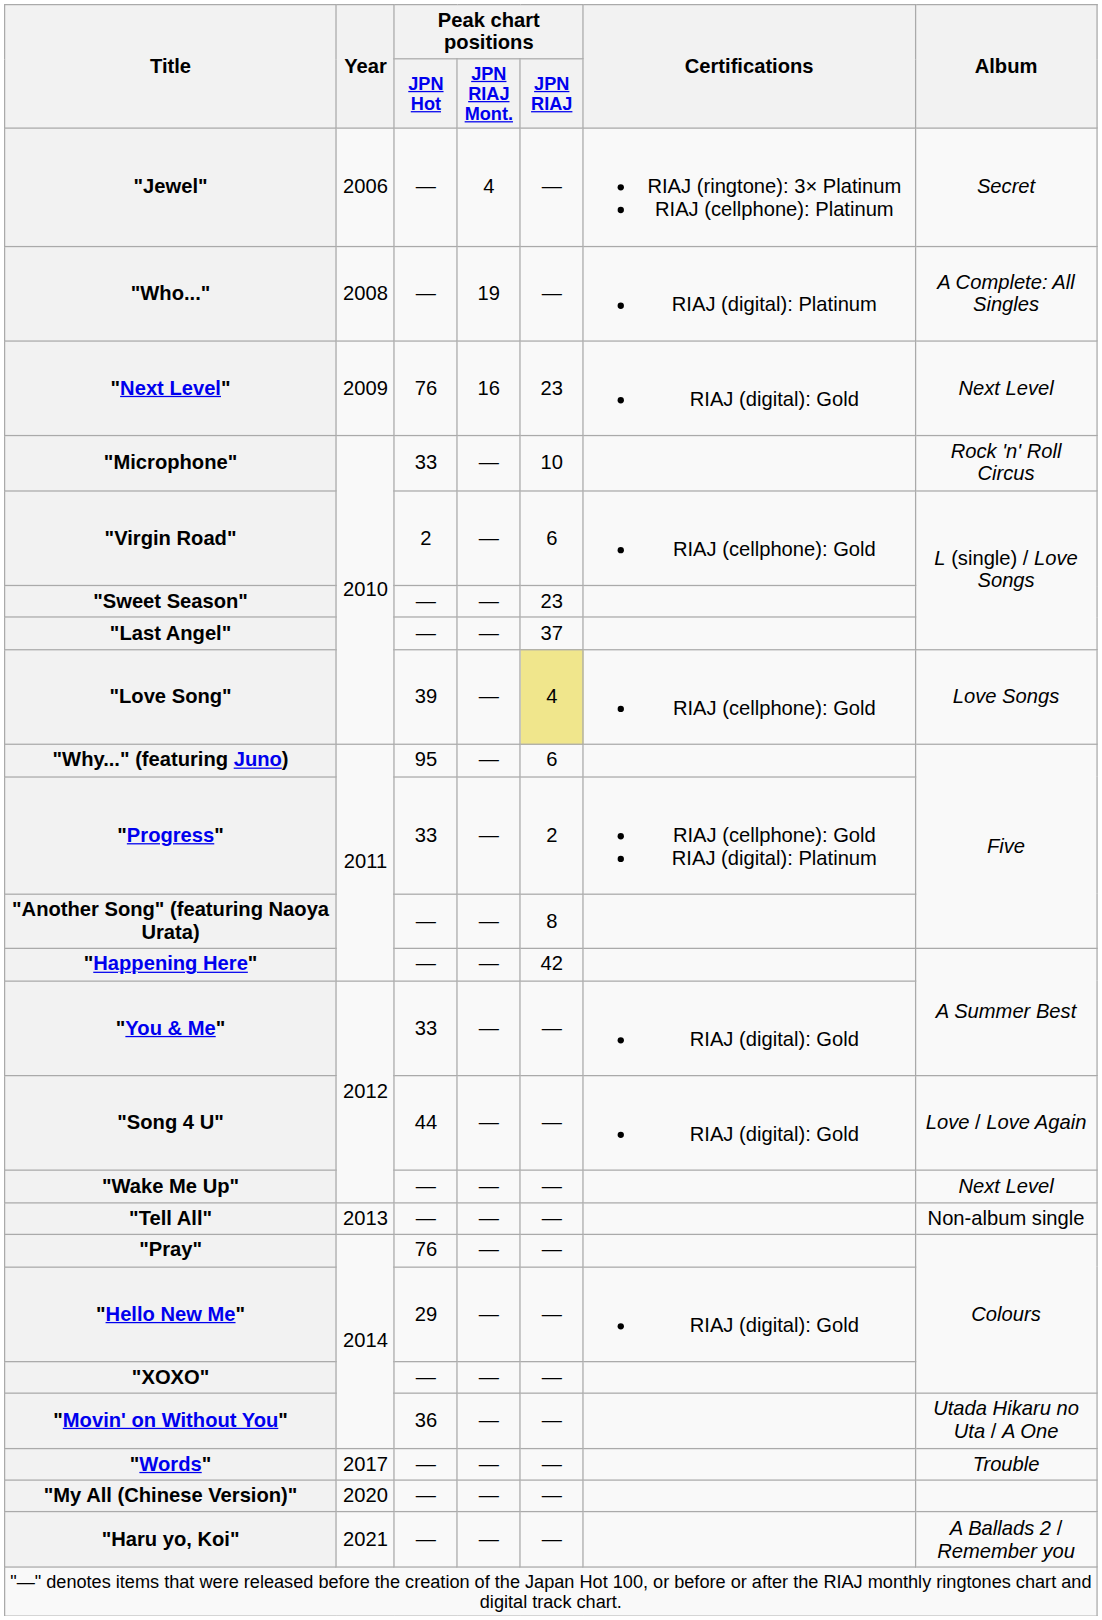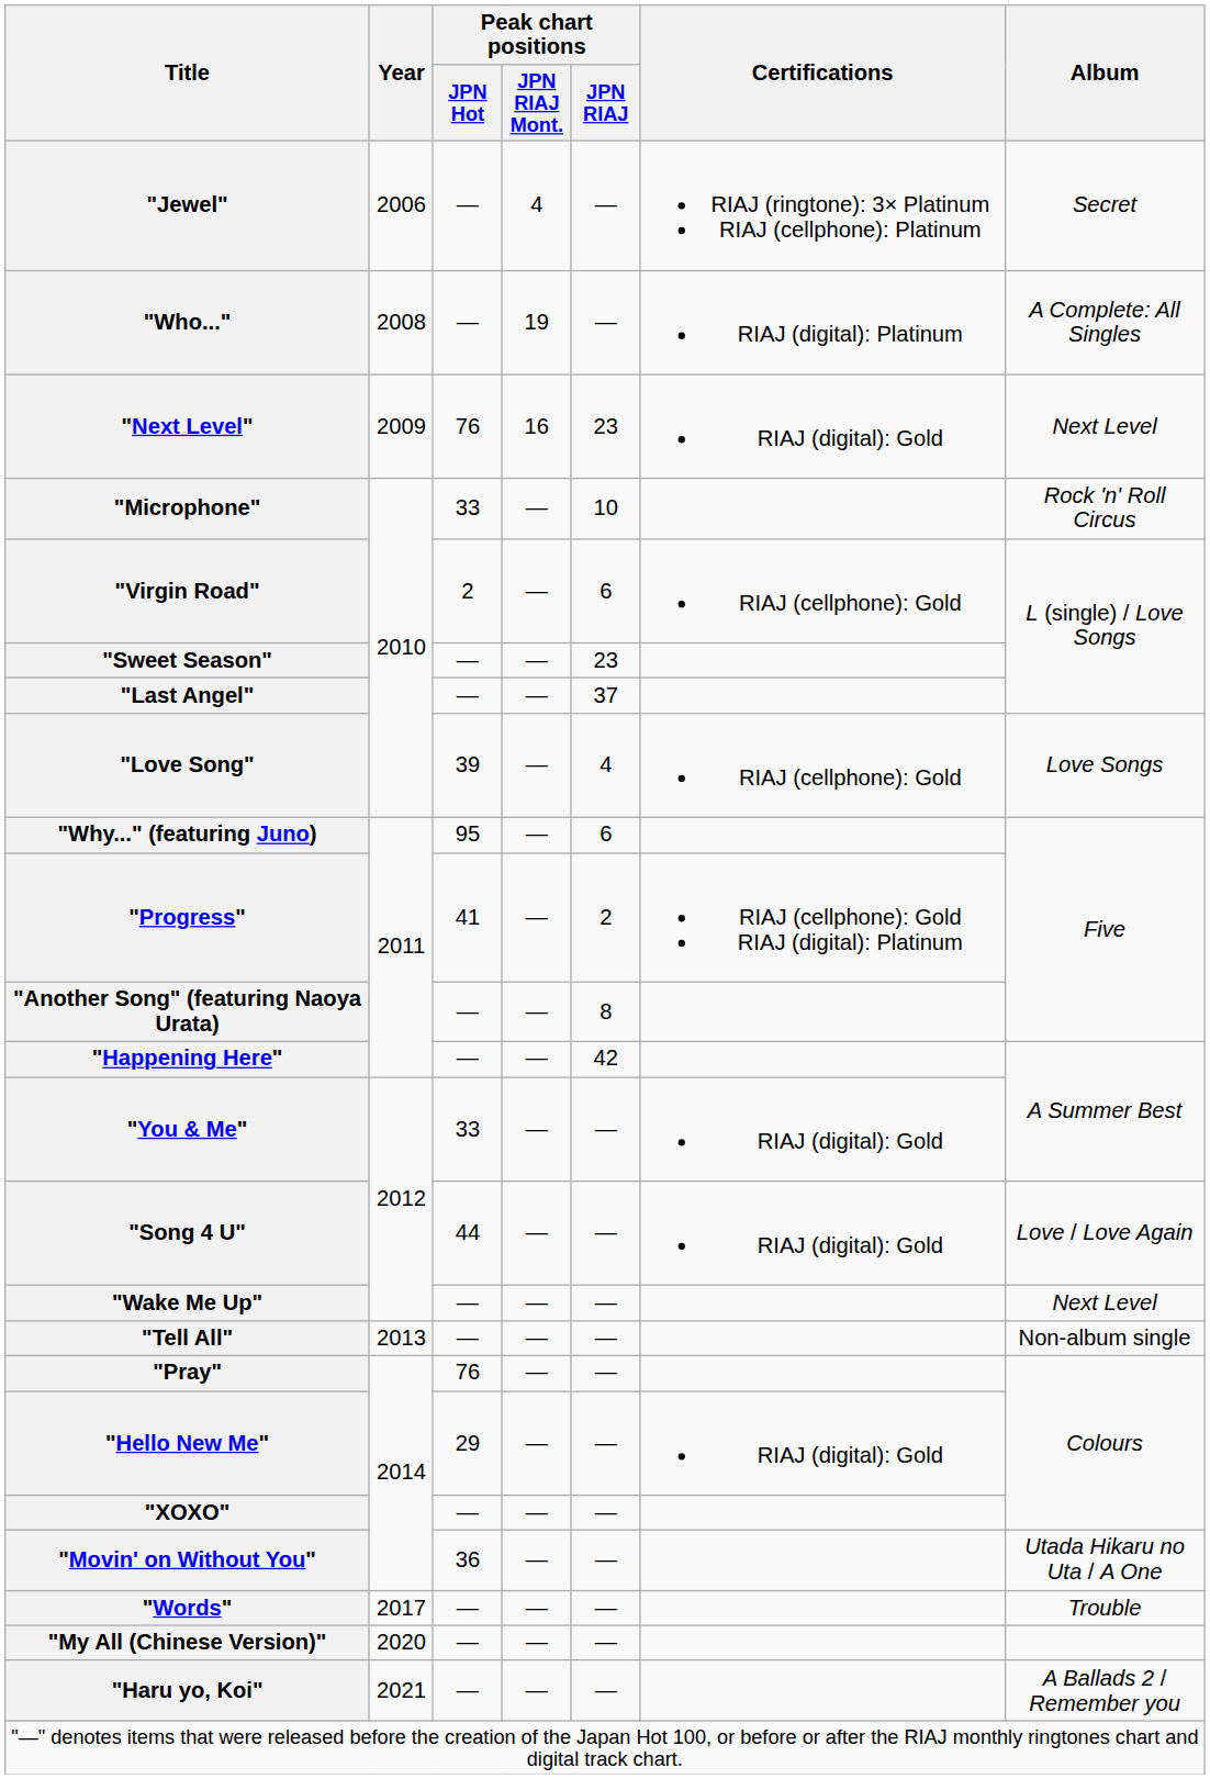"Love Song" | Peak chart positions / JPN RIAJ: khaki background -> no background
"Progress" | Peak chart positions / JPN Hot: 33 -> 41
